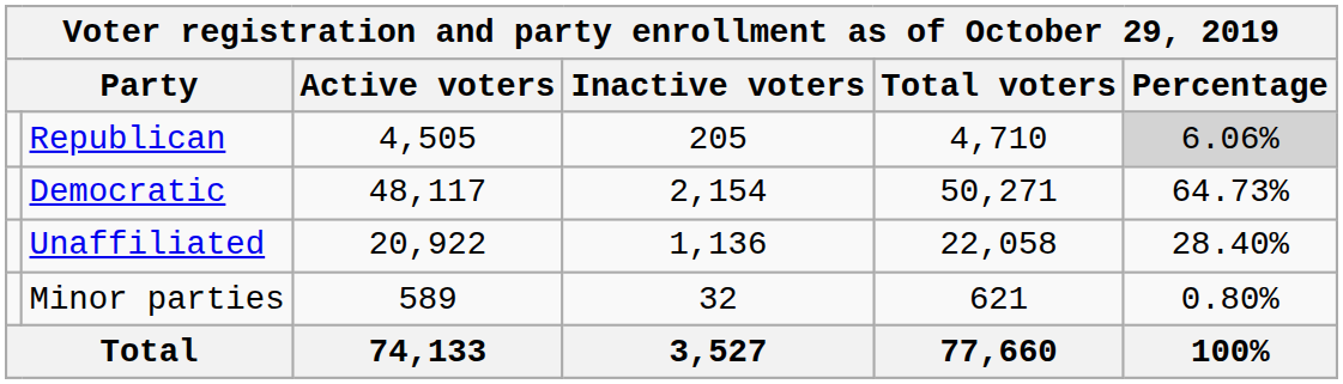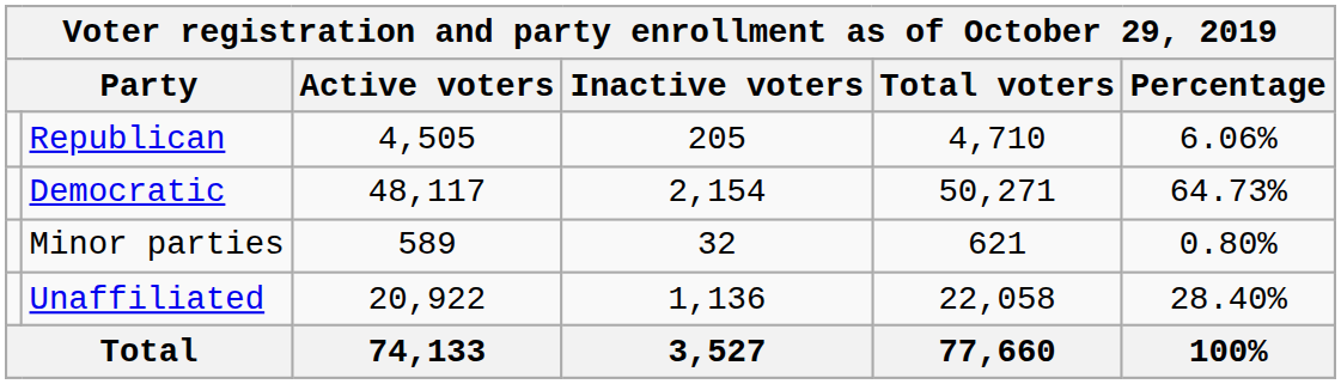Republican | Percentage: lightgrey background -> no background
rows swapped: Unaffiliated <-> Minor parties
